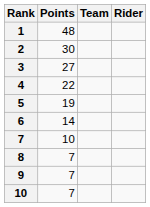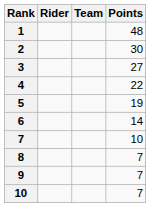columns swapped: Rider <-> Points
